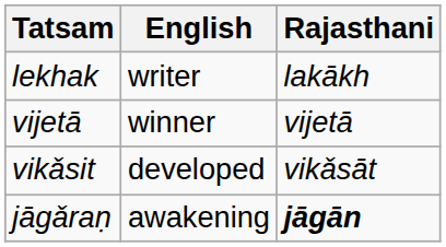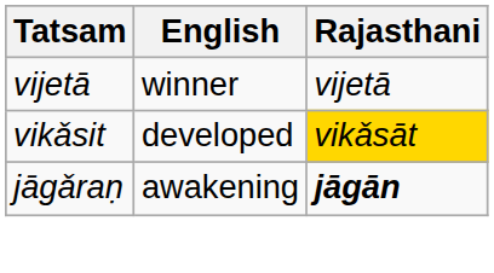- row: lekhak | writer | lakākh
vikǎsit | Rajasthani: no background -> gold background
